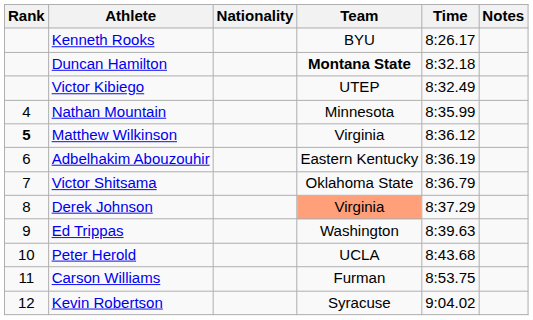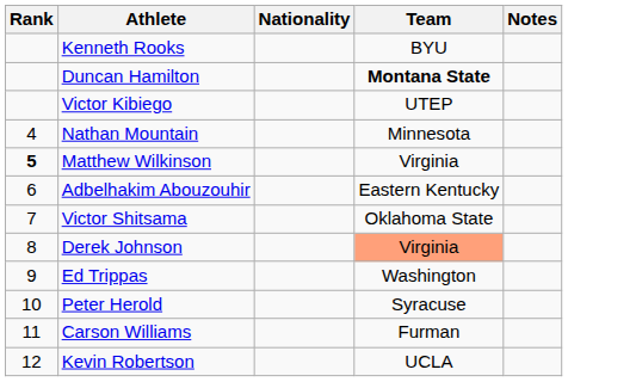- column: Time | 8:26.17 | 8:32.18 | 8:32.49 | 8:35.99 | 8:36.12 | 8:36.19 | 8:36.79 | 8:37.29 | 8:39.63 | 8:43.68 | 8:53.75 | 9:04.02
Peter Herold | Team: UCLA -> Syracuse
Kevin Robertson | Team: Syracuse -> UCLA
